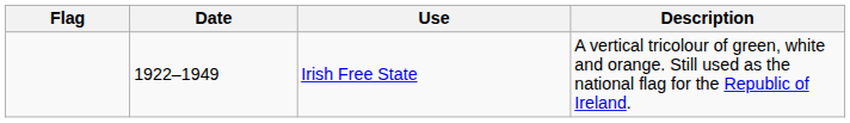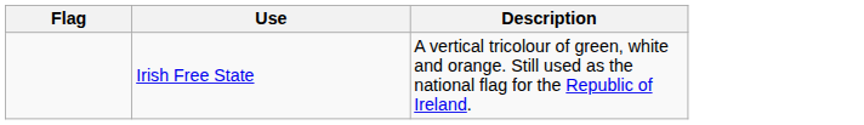- column: Date | 1922–1949
